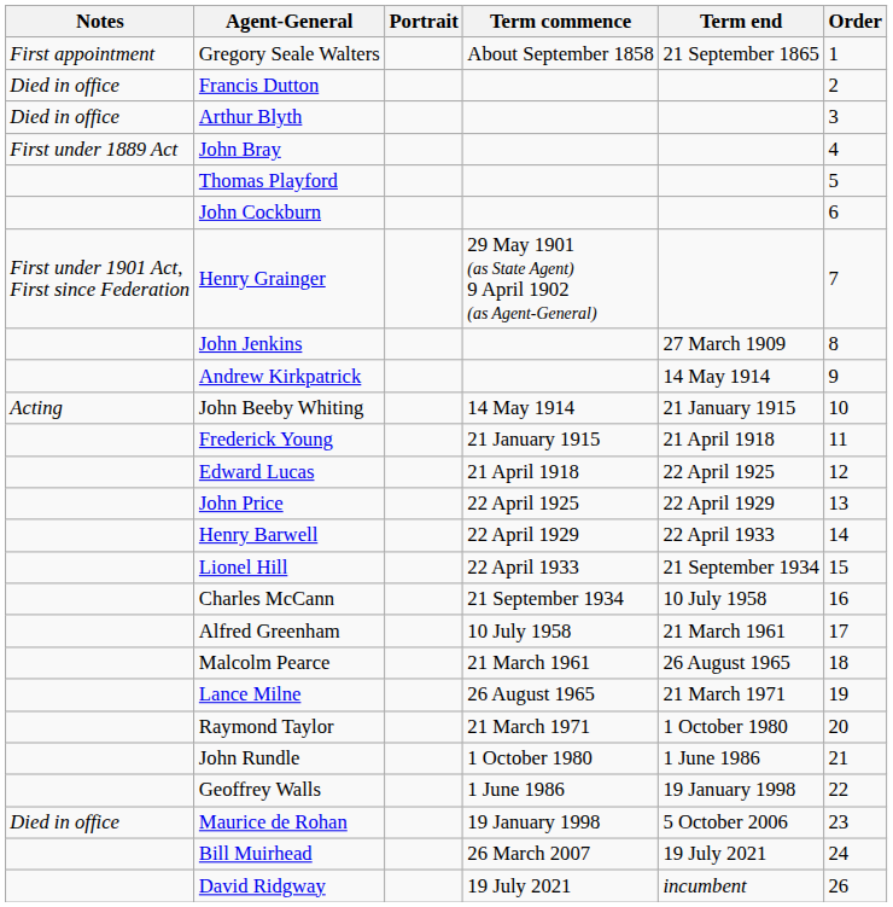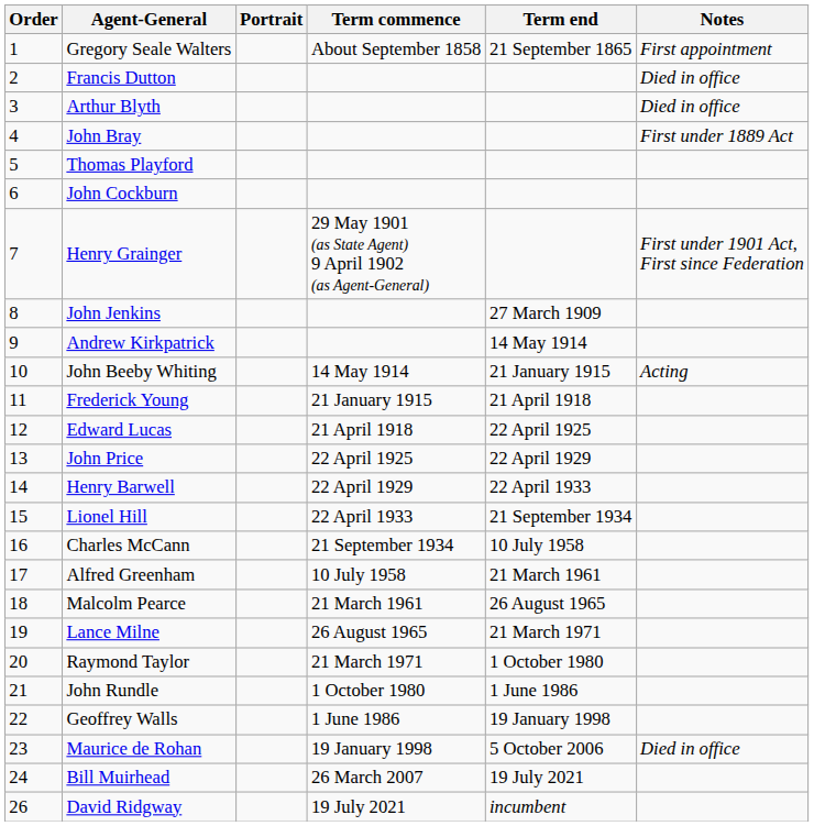columns swapped: Order <-> Notes
